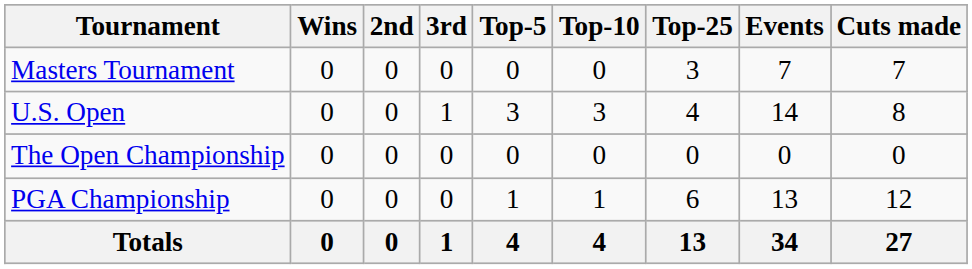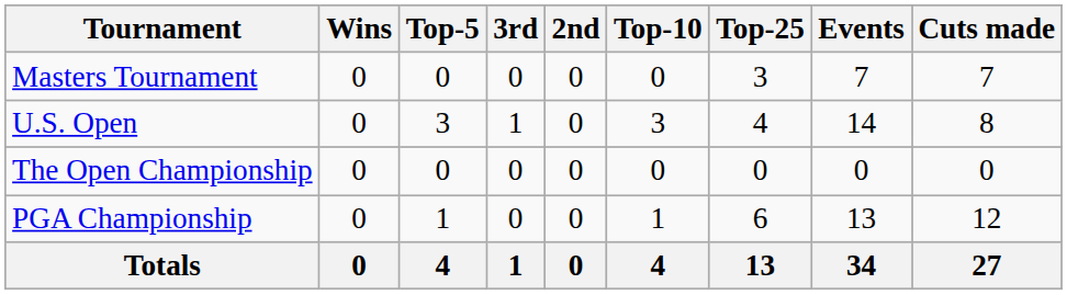columns swapped: 2nd <-> Top-5
